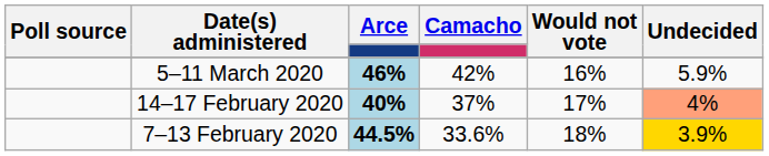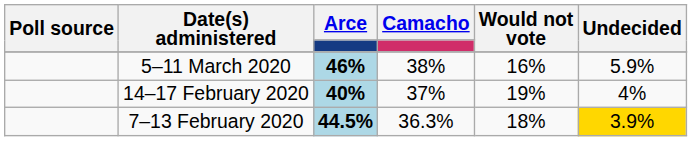5–11 March 2020 | Camacho: 42% -> 38%
14–17 February 2020 | Would not vote: 17% -> 19%
14–17 February 2020 | Undecided: lightsalmon background -> no background
7–13 February 2020 | Camacho: 33.6% -> 36.3%
